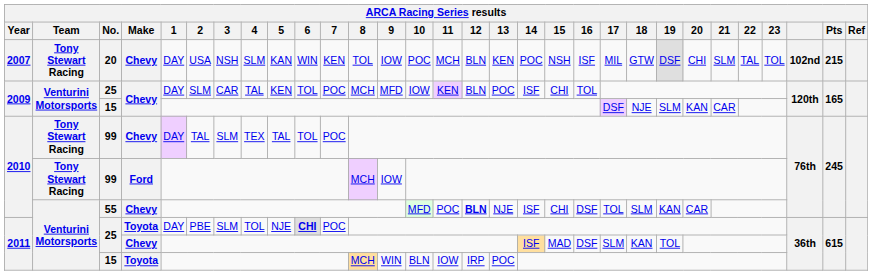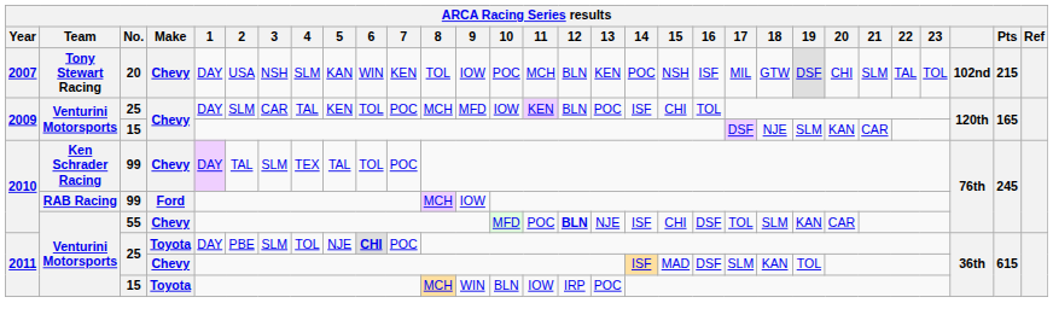99 / Chevy | Team: Tony Stewart Racing -> Ken Schrader Racing
99 / Ford | Team: Tony Stewart Racing -> RAB Racing
